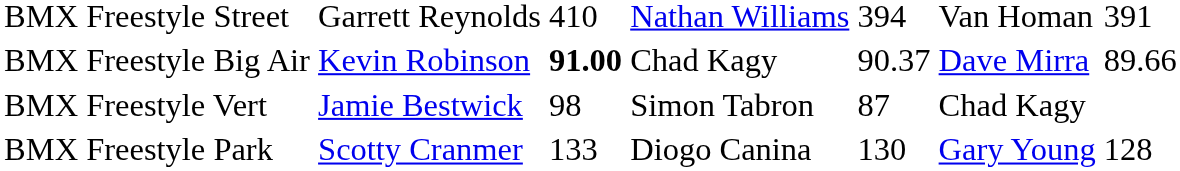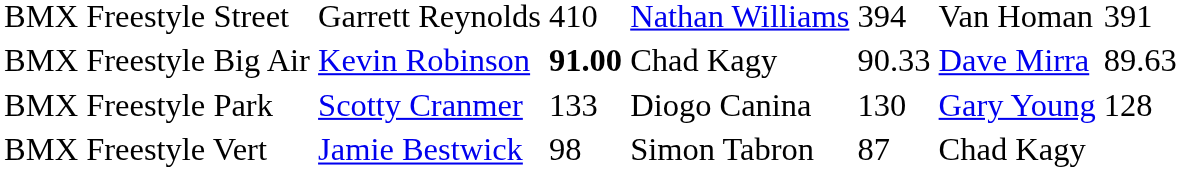BMX Freestyle Big Air | column 5: 90.37 -> 90.33
BMX Freestyle Big Air | column 7: 89.66 -> 89.63
rows swapped: BMX Freestyle Park <-> BMX Freestyle Vert
